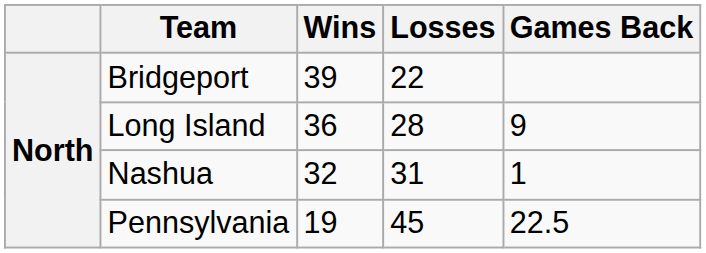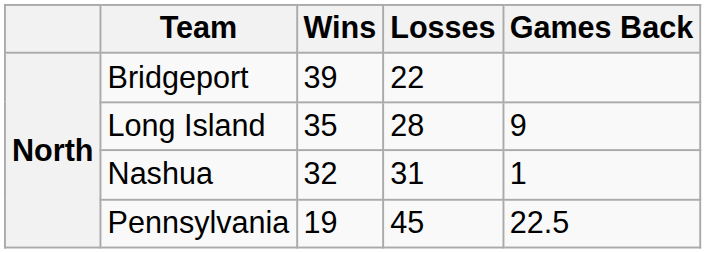Long Island | Wins: 36 -> 35
